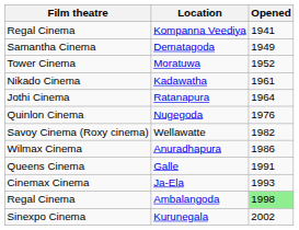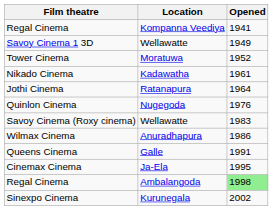+ row: Savoy Cinema 1 3D | Wellawatte | 1949
- row: Samantha Cinema | Dematagoda | 1949
Savoy Cinema (Roxy cinema) | Opened: 1982 -> 1983
Cinemax Cinema | Opened: 1993 -> 1995
